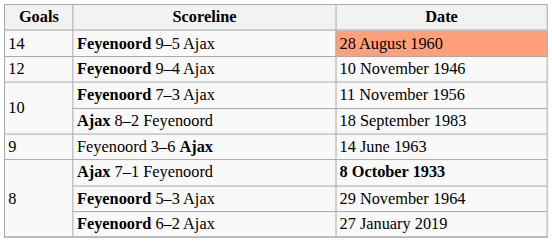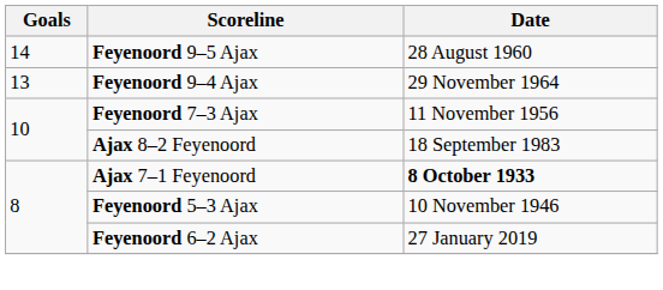Feyenoord 9–5 Ajax | Date: lightsalmon background -> no background
Feyenoord 9–4 Ajax | Goals: 12 -> 13
Feyenoord 9–4 Ajax | Date: 10 November 1946 -> 29 November 1964
- row: 9 | Feyenoord 3–6 Ajax | 14 June 1963
Feyenoord 5–3 Ajax | Date: 29 November 1964 -> 10 November 1946
